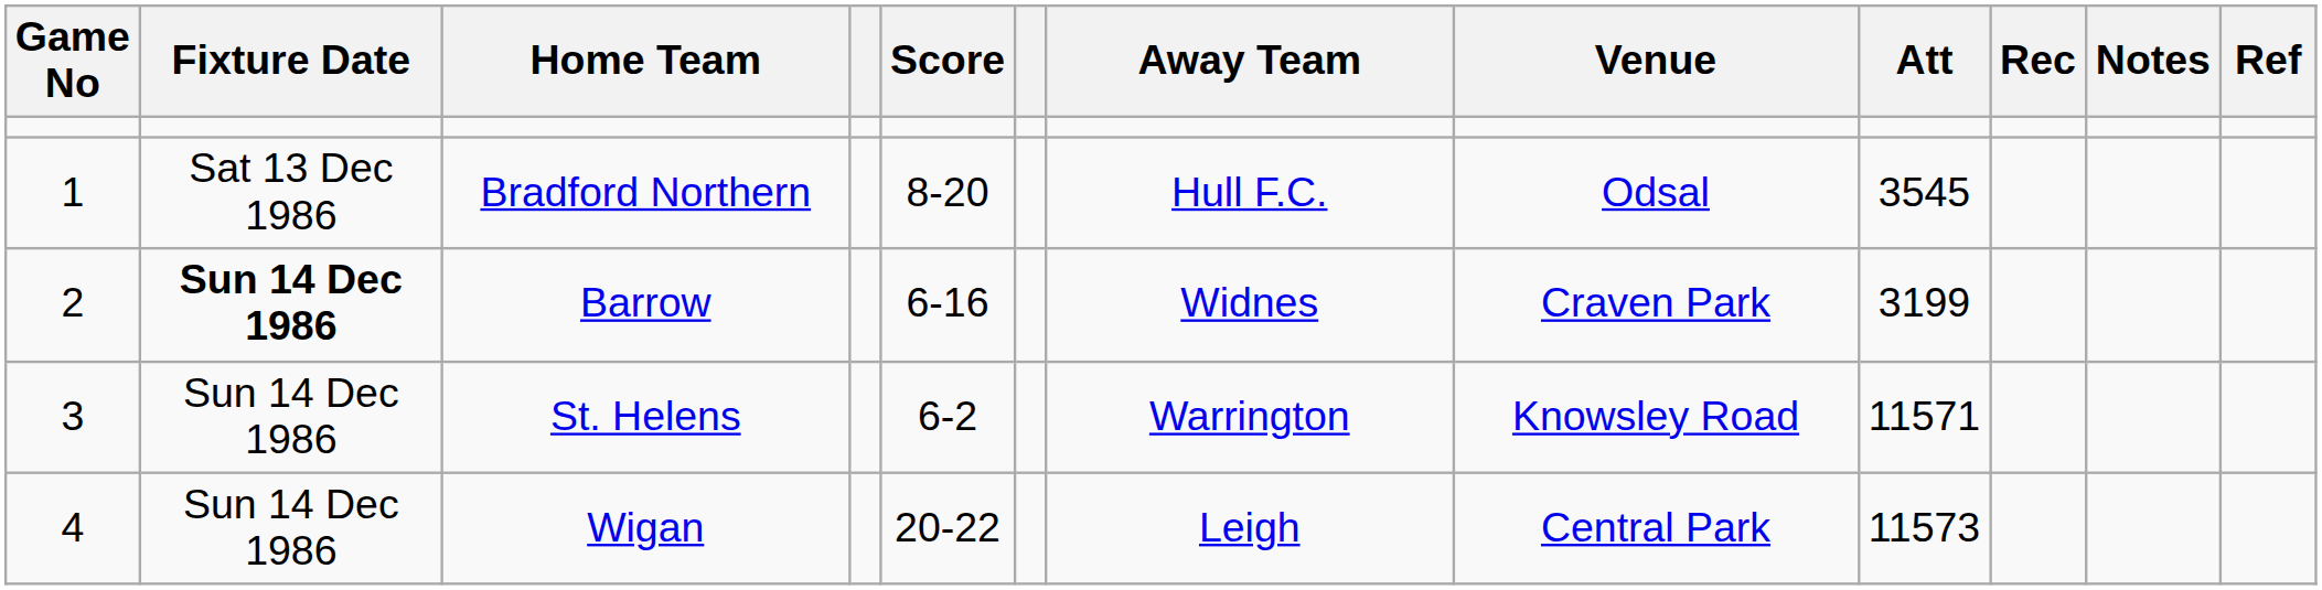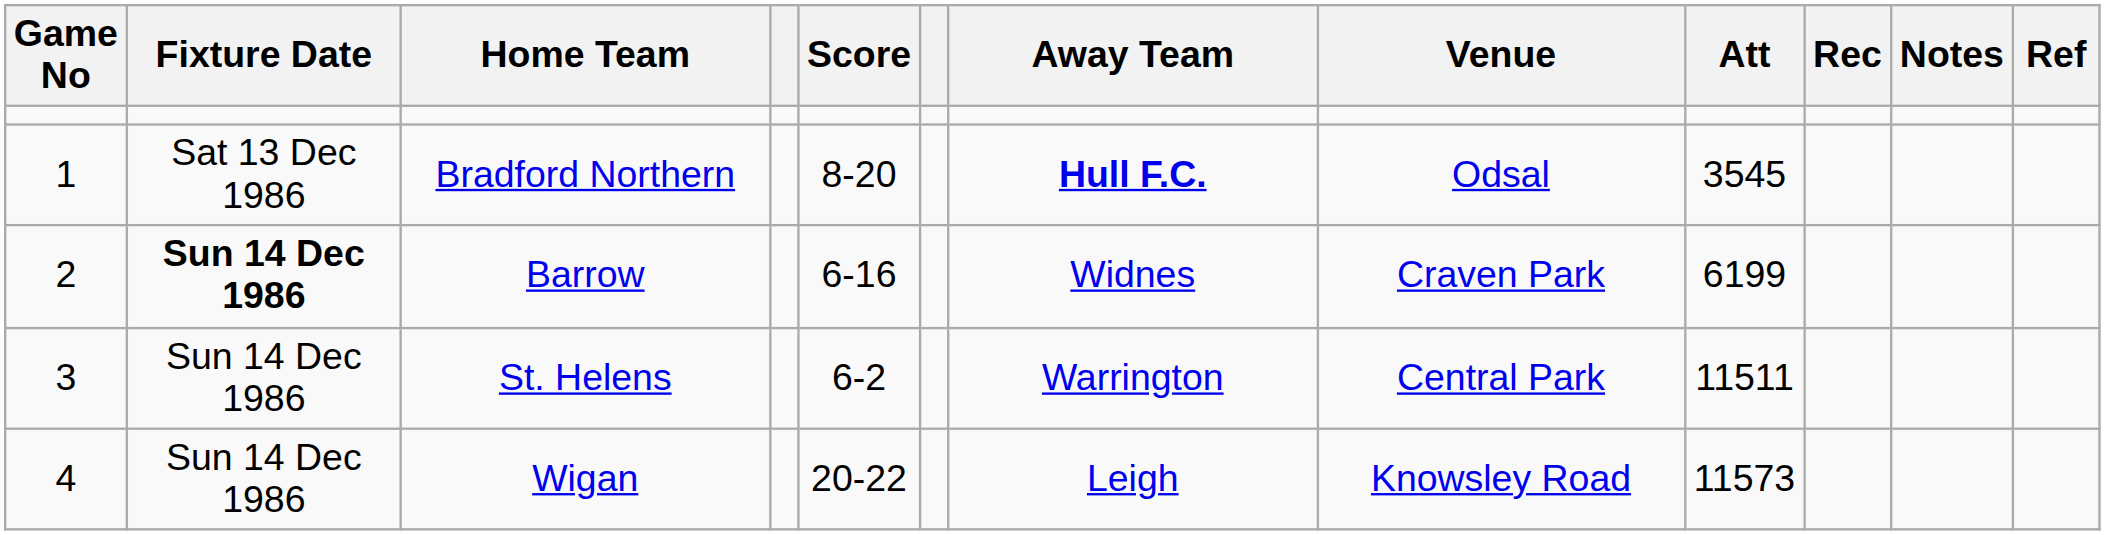Bradford Northern | Away Team: normal -> bold
Barrow | Att: 3199 -> 6199
St. Helens | Venue: Knowsley Road -> Central Park
St. Helens | Att: 11571 -> 11511
Wigan | Venue: Central Park -> Knowsley Road
